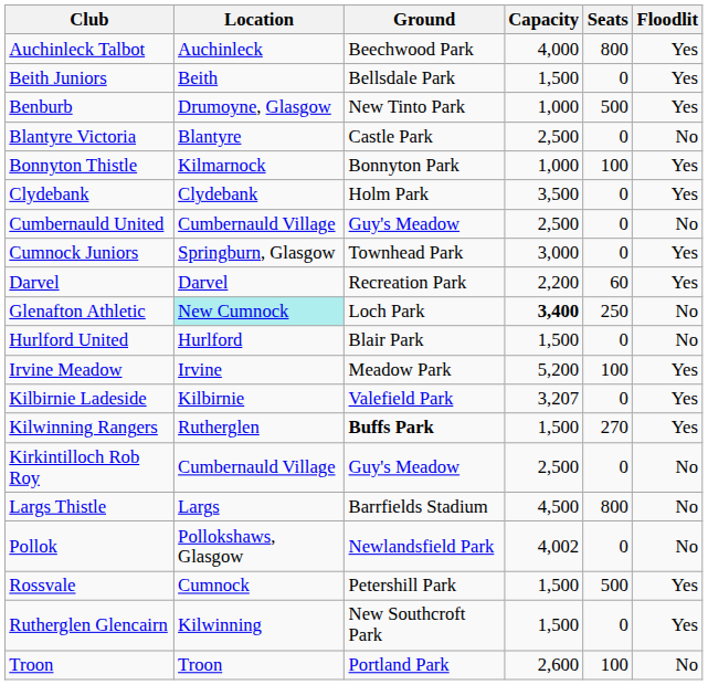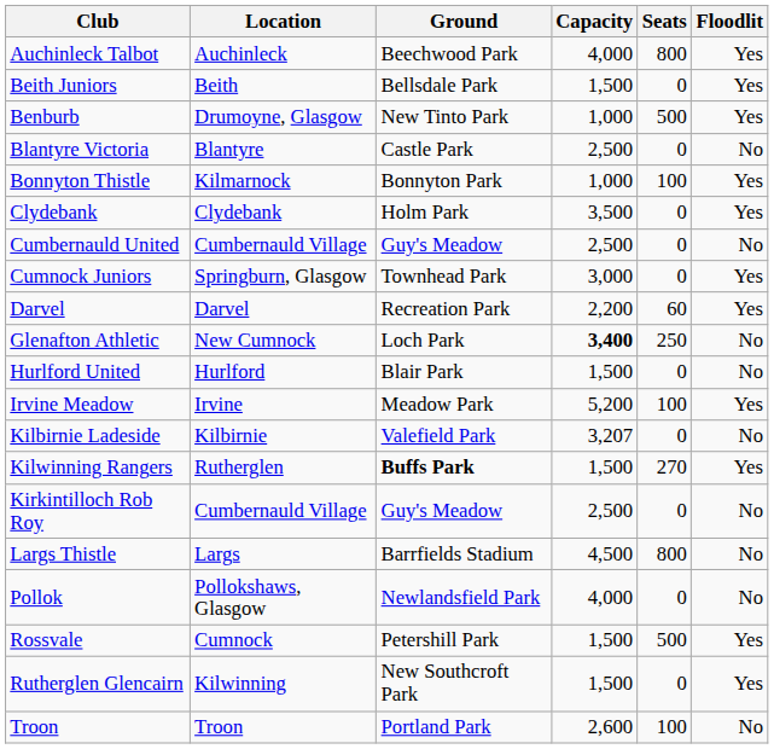Glenafton Athletic | Location: paleturquoise background -> no background
Kilbirnie Ladeside | Floodlit: Yes -> No
Pollok | Capacity: 4,002 -> 4,000
